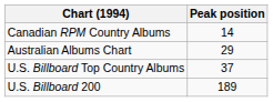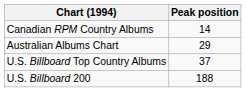U.S. Billboard 200 | Peak position: 189 -> 188
